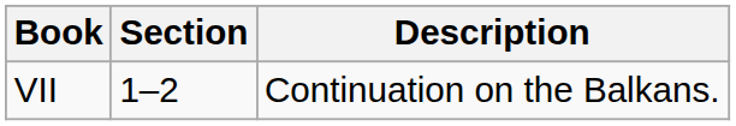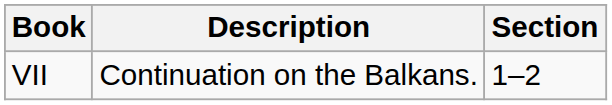columns swapped: Section <-> Description
